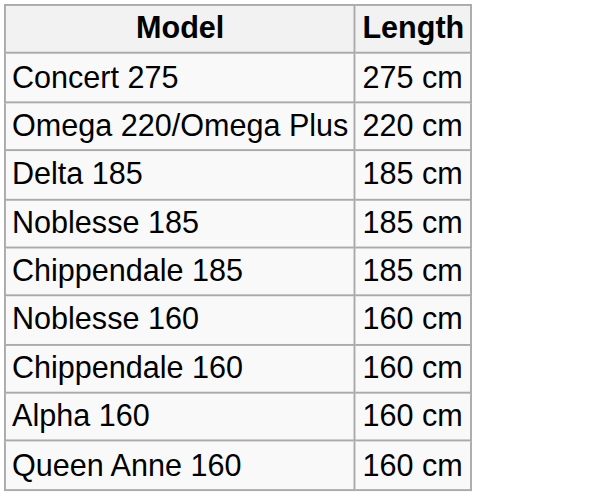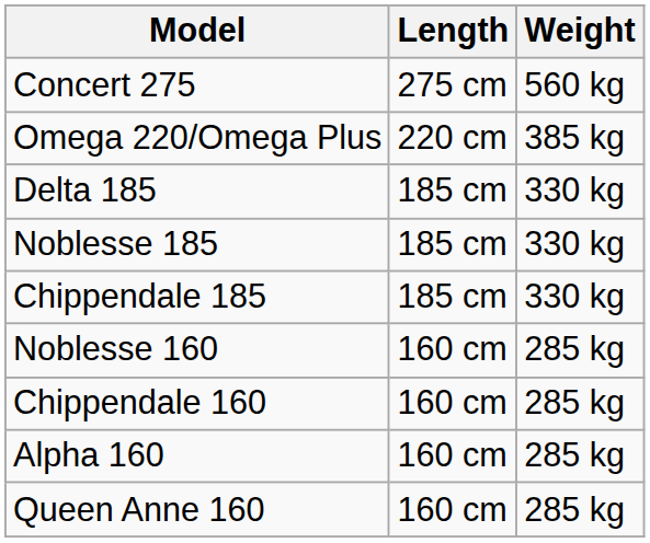+ column: Weight | 560 kg | 385 kg | 330 kg | 330 kg | 330 kg | 285 kg | 285 kg | 285 kg | 285 kg
